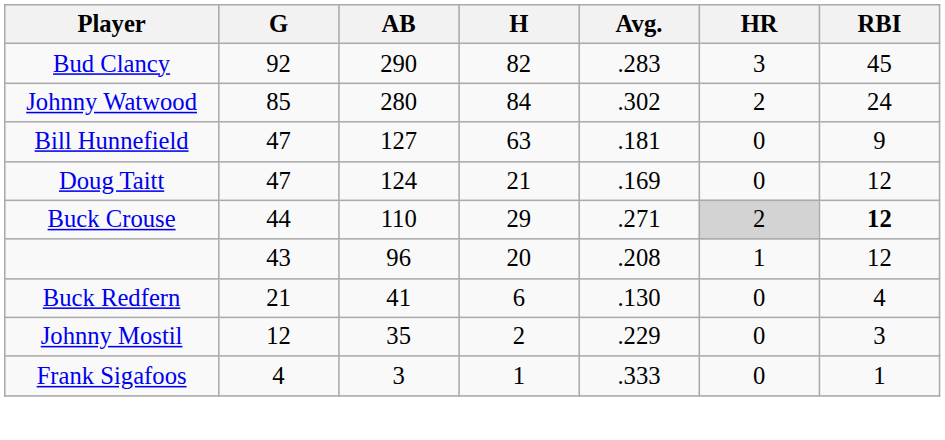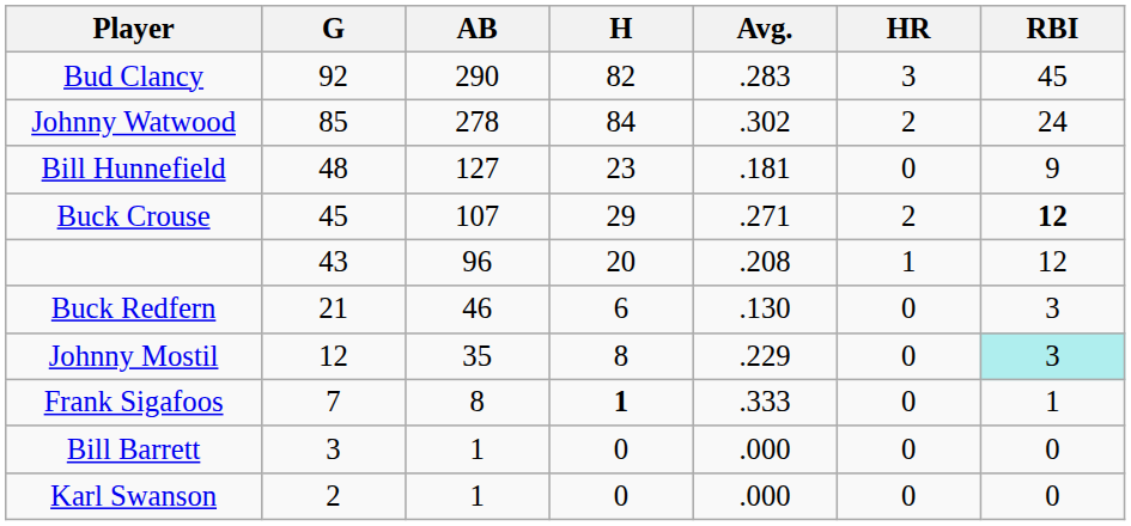Johnny Watwood | AB: 280 -> 278
Bill Hunnefield | G: 47 -> 48
Bill Hunnefield | H: 63 -> 23
- row: Doug Taitt | 47 | 124 | 21 | .169 | 0 | 12
Buck Crouse | G: 44 -> 45
Buck Crouse | AB: 110 -> 107
Buck Crouse | HR: lightgrey background -> no background
Buck Redfern | AB: 41 -> 46
Buck Redfern | RBI: 4 -> 3
Johnny Mostil | H: 2 -> 8
Johnny Mostil | RBI: no background -> paleturquoise background
Frank Sigafoos | G: 4 -> 7
Frank Sigafoos | AB: 3 -> 8
Frank Sigafoos | H: normal -> bold
+ row: Bill Barrett | 3 | 1 | 0 | .000 | 0 | 0
+ row: Karl Swanson | 2 | 1 | 0 | .000 | 0 | 0
